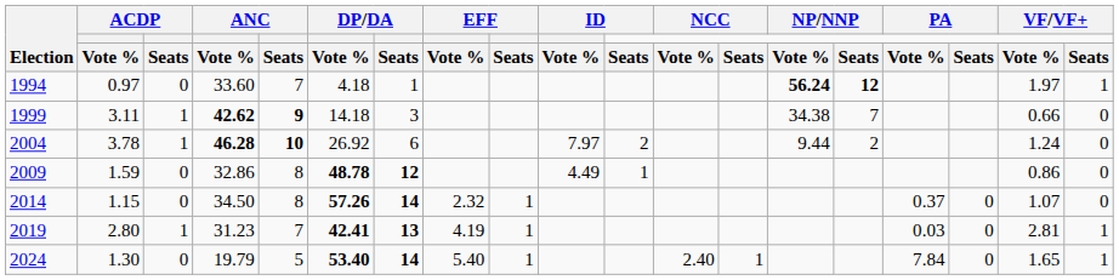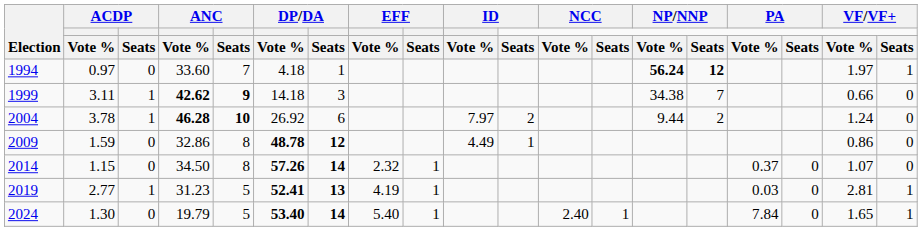2019 | ACDP / Vote %: 2.80 -> 2.77
2019 | ANC / Seats: 7 -> 5
2019 | DP/DA / Vote %: 42.41 -> 52.41
